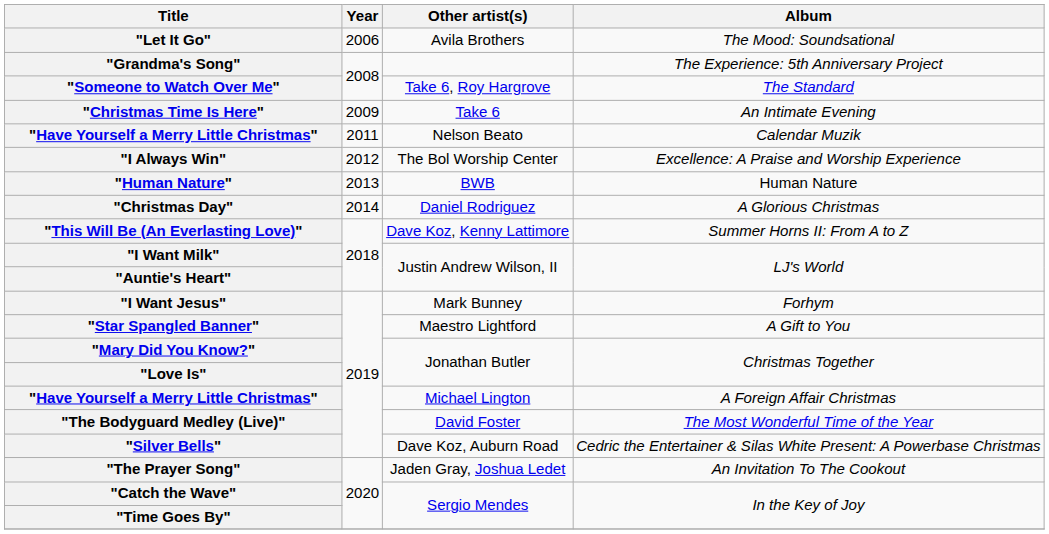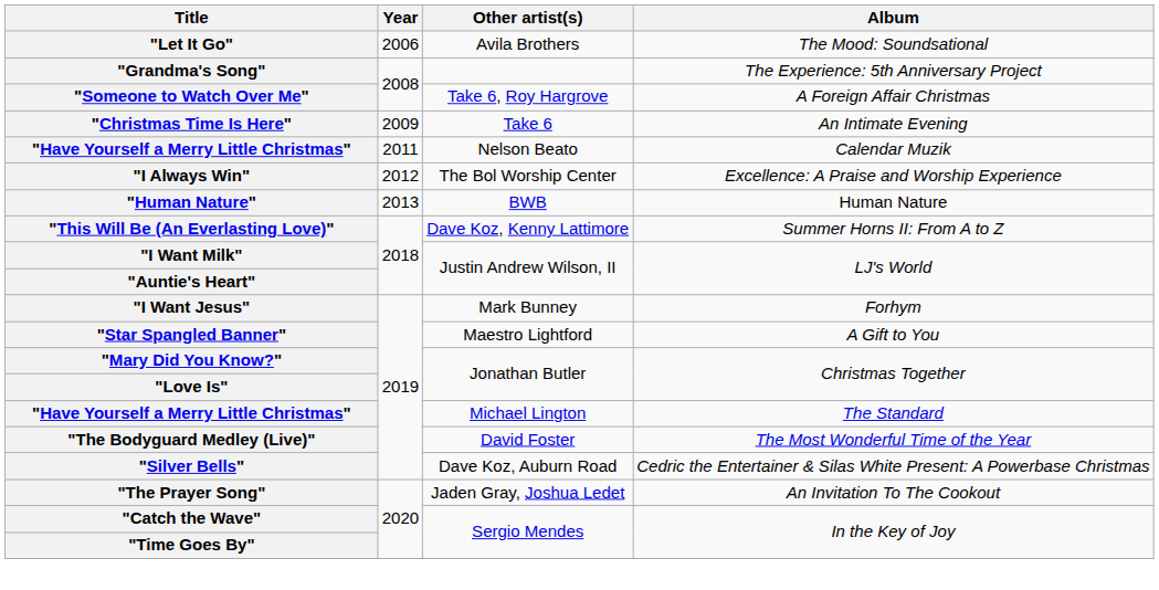"Someone to Watch Over Me" | Album: The Standard -> A Foreign Affair Christmas
- row: "Christmas Day" | 2014 | Daniel Rodriguez | A Glorious Christmas
"Have Yourself a Merry Little Christmas" / Michael Lington | Album: A Foreign Affair Christmas -> The Standard
